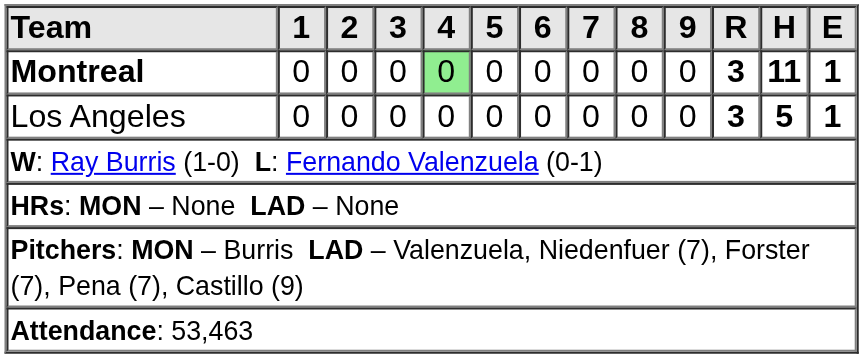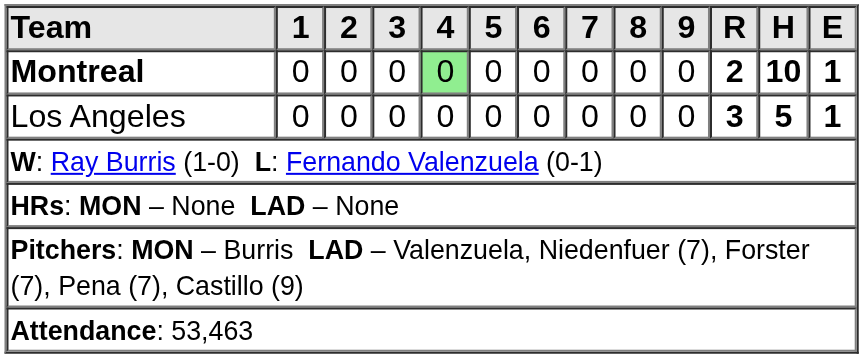Montreal | R: 3 -> 2
Montreal | H: 11 -> 10
